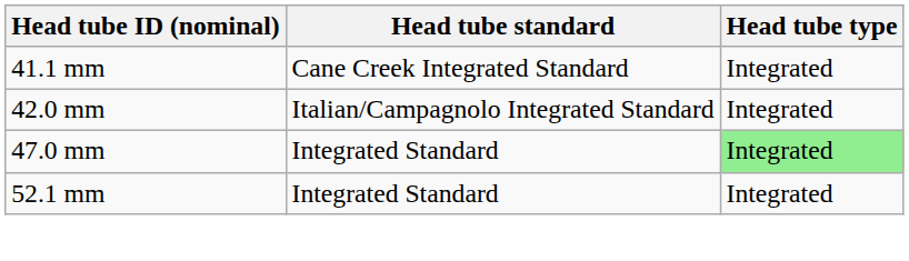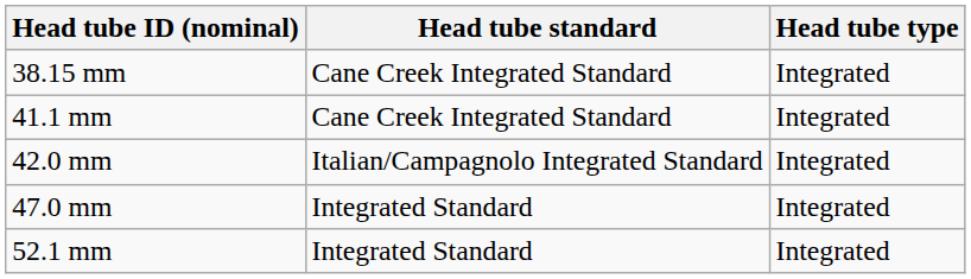+ row: 38.15 mm | Cane Creek Integrated Standard | Integrated
47.0 mm | Head tube type: lightgreen background -> no background
